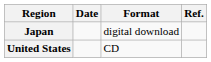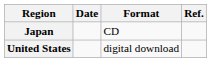Japan | Format: digital download -> CD
United States | Format: CD -> digital download
